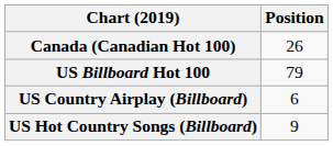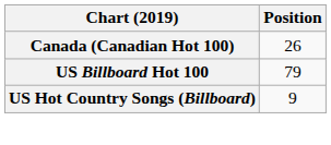- row: US Country Airplay (Billboard) | 6
